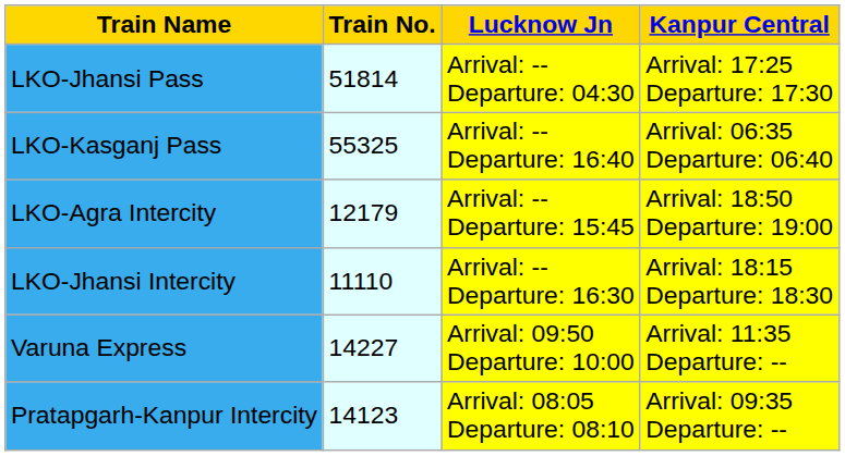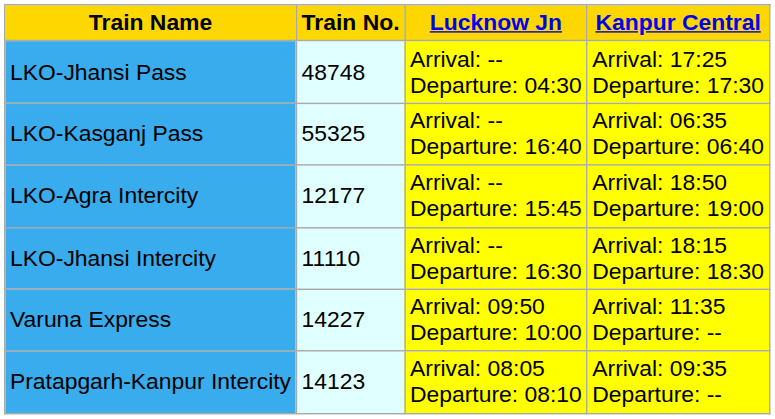LKO-Jhansi Pass | Train No.: 51814 -> 48748
LKO-Agra Intercity | Train No.: 12179 -> 12177
